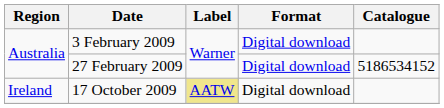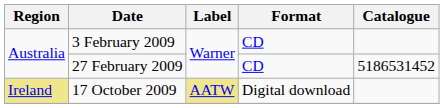3 February 2009 | Format: Digital download -> CD
27 February 2009 | Format: Digital download -> CD
27 February 2009 | Catalogue: 5186534152 -> 5186531452
17 October 2009 | Region: no background -> khaki background
